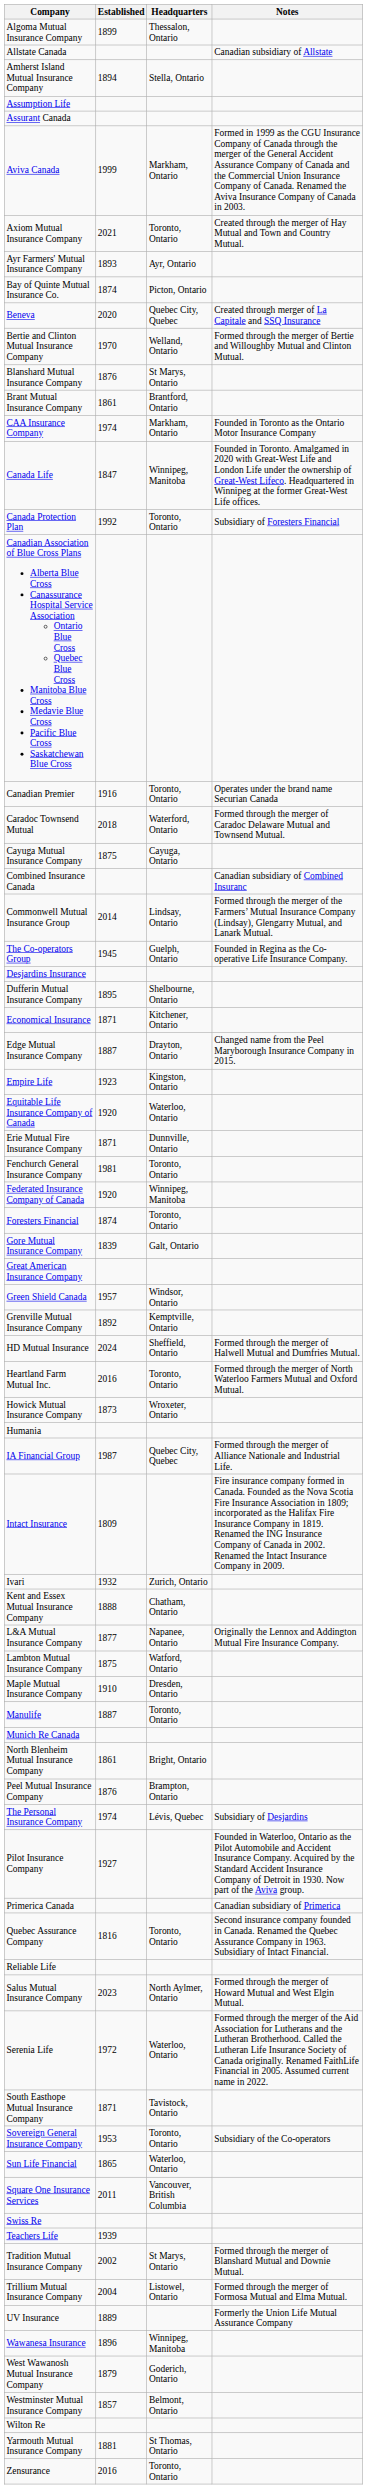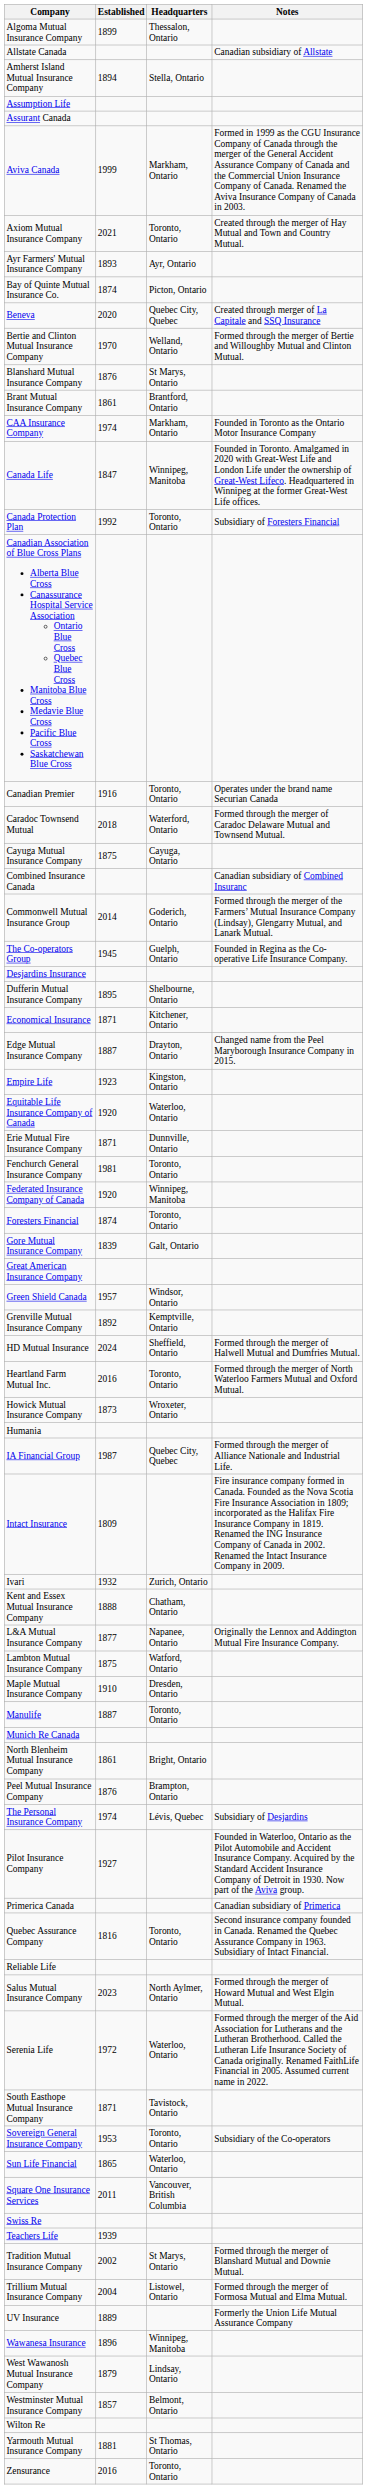Commonwell Mutual Insurance Group | Headquarters: Lindsay, Ontario -> Goderich, Ontario
West Wawanosh Mutual Insurance Company | Headquarters: Goderich, Ontario -> Lindsay, Ontario
